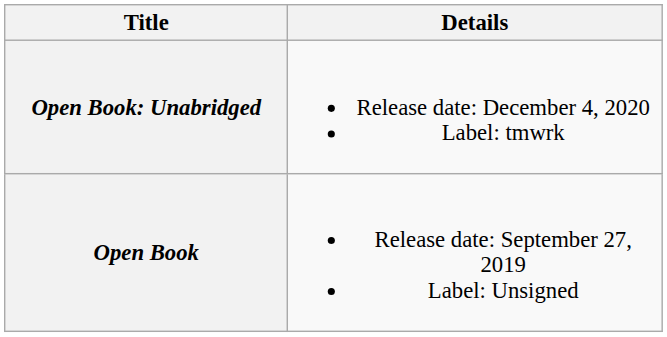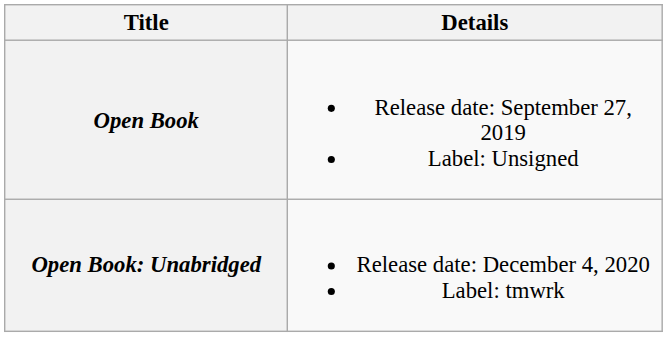rows swapped: Open Book <-> Open Book: Unabridged
